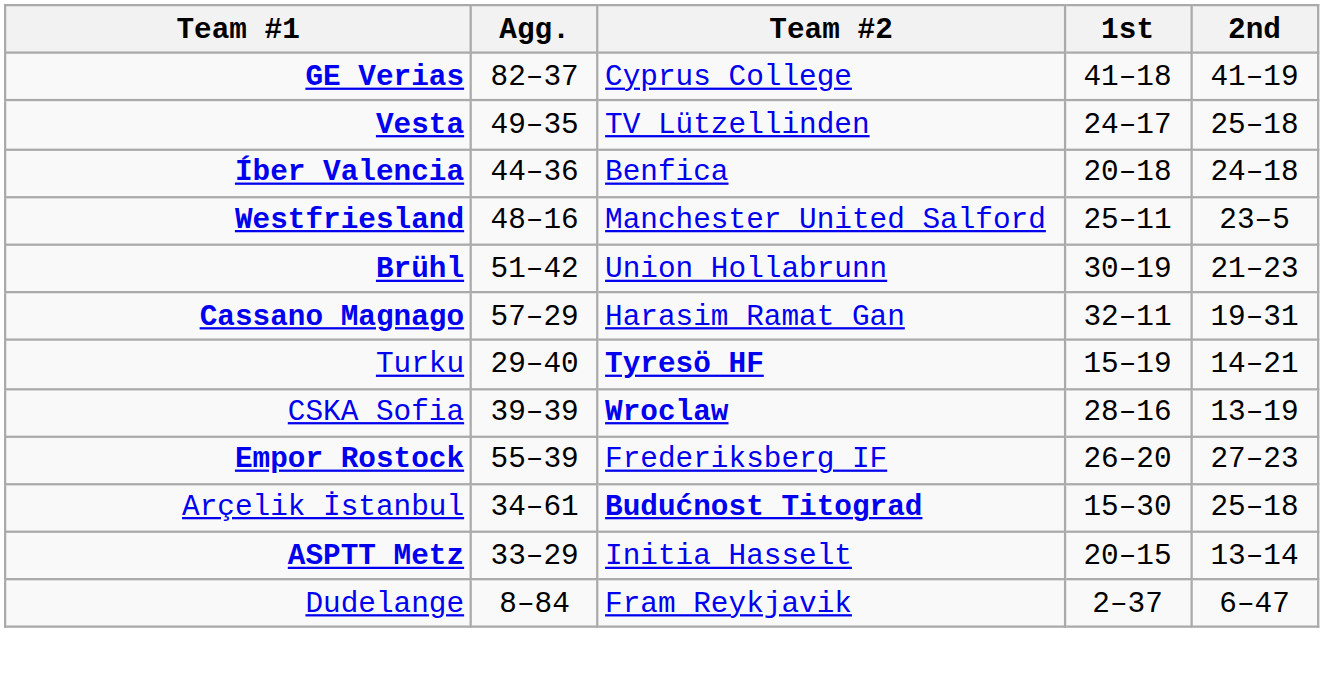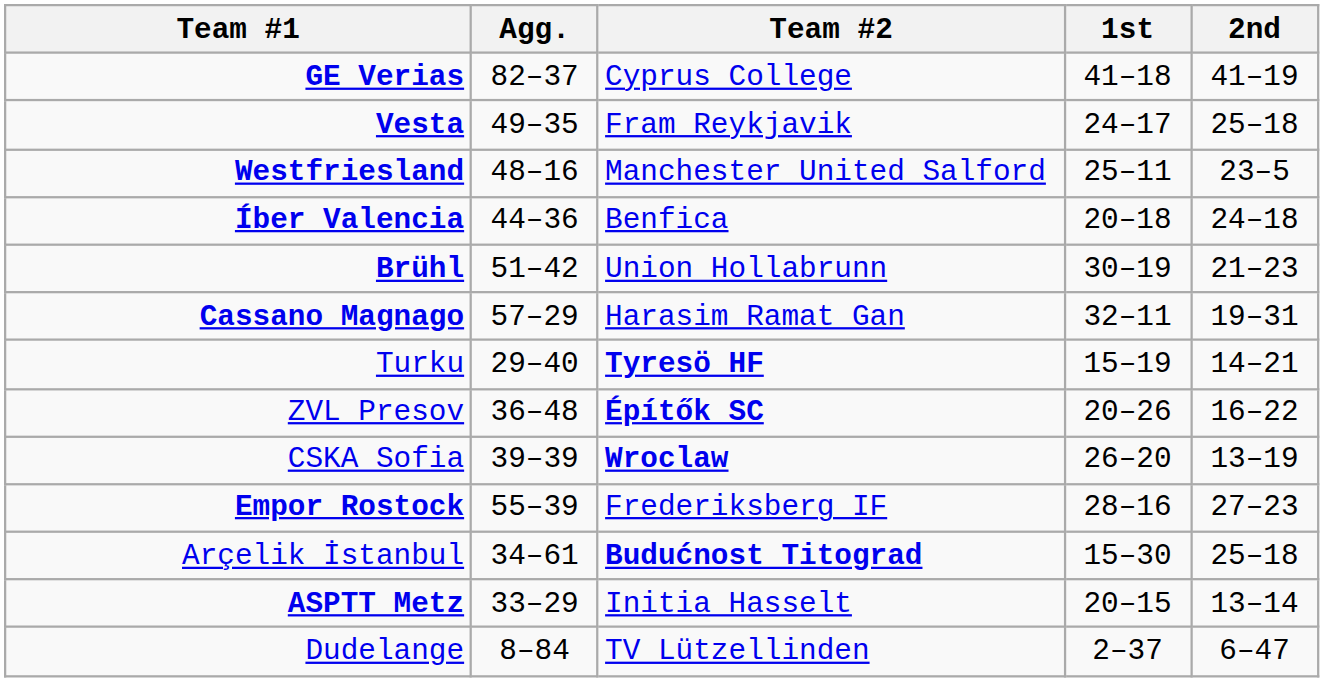Vesta | Team #2: TV Lützellinden -> Fram Reykjavik
rows swapped: Íber Valencia <-> Westfriesland
+ row: ZVL Presov | 36–48 | Építők SC | 20–26 | 16–22
CSKA Sofia | 1st: 28–16 -> 26–20
Empor Rostock | 1st: 26–20 -> 28–16
Dudelange | Team #2: Fram Reykjavik -> TV Lützellinden
